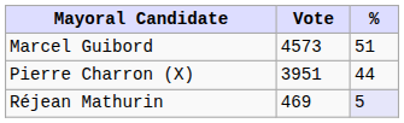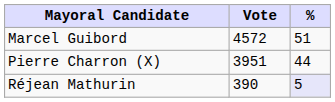Marcel Guibord | Vote: 4573 -> 4572
Réjean Mathurin | Vote: 469 -> 390
